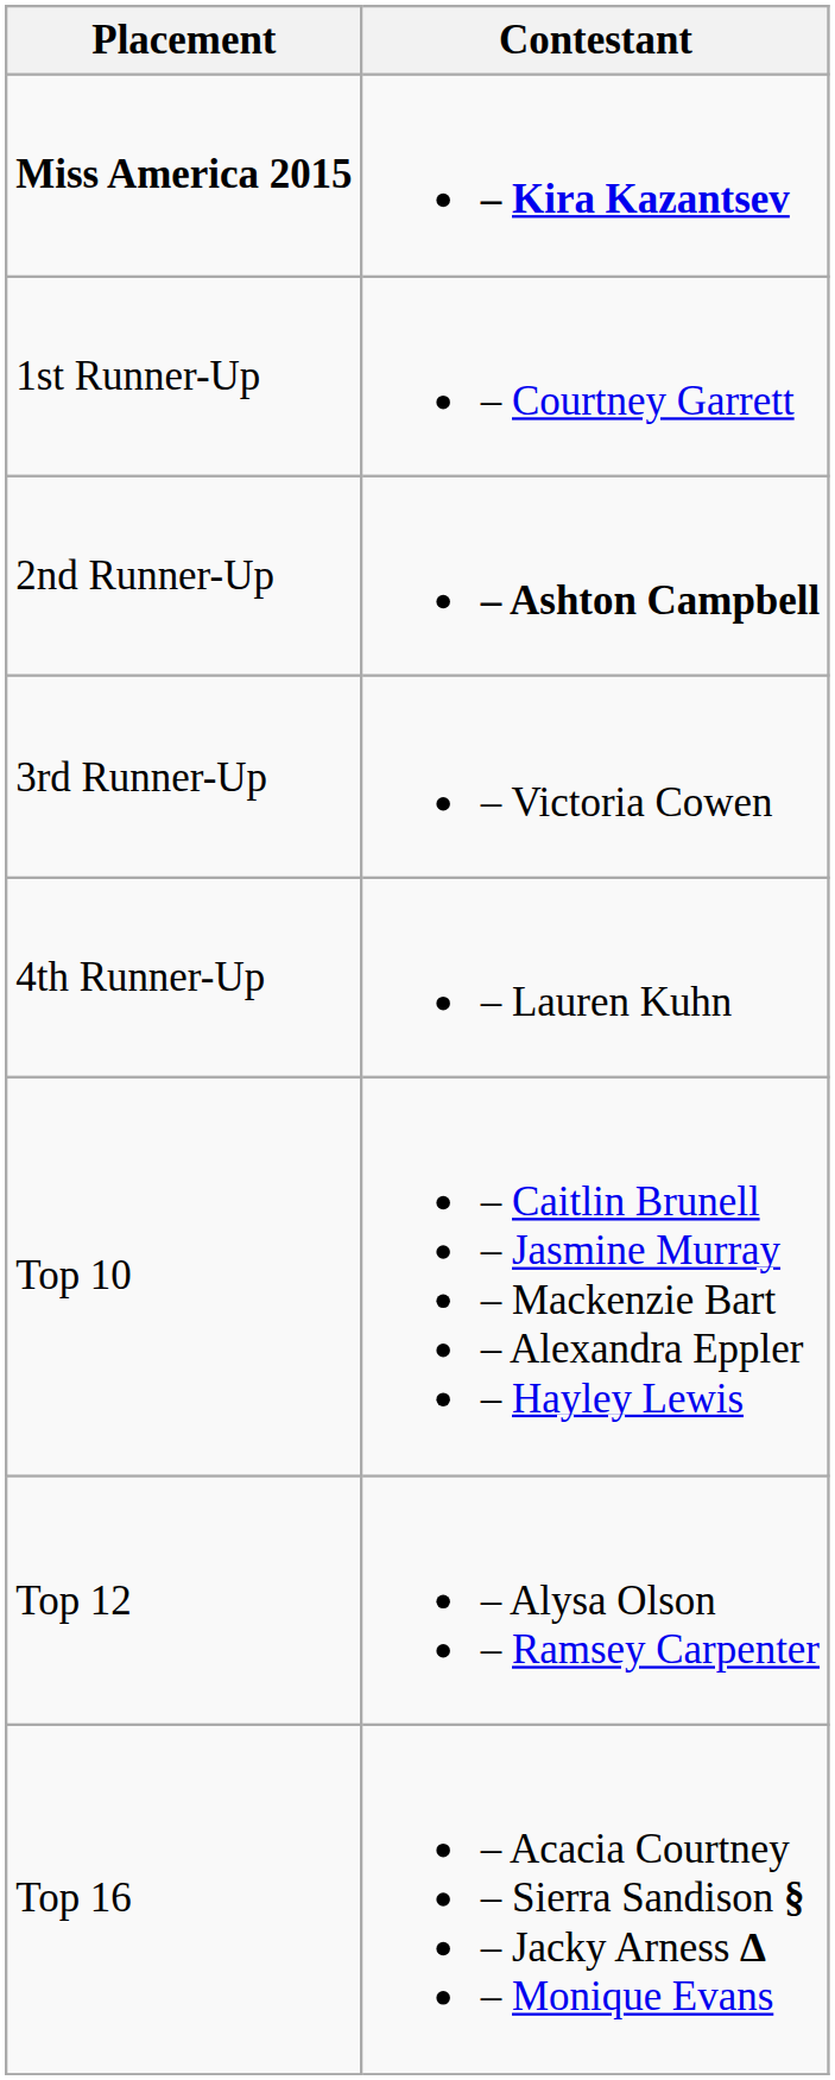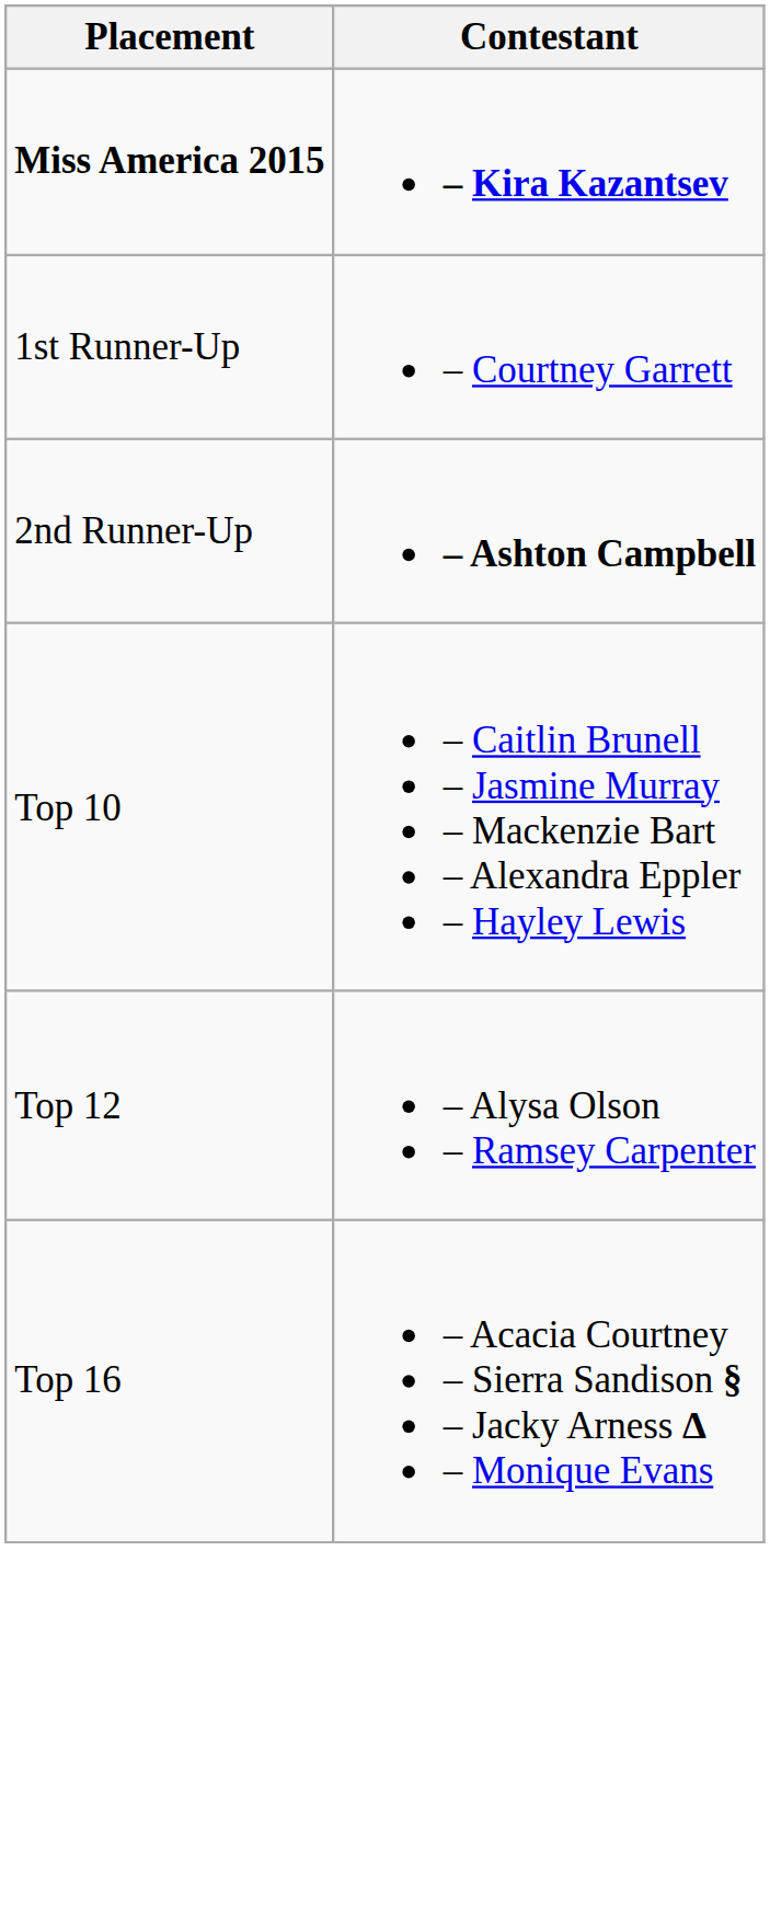- row: 3rd Runner-Up | – Victoria Cowen
- row: 4th Runner-Up | – Lauren Kuhn
